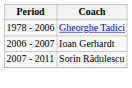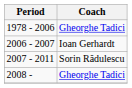+ row: 2008 - | Gheorghe Tadici
